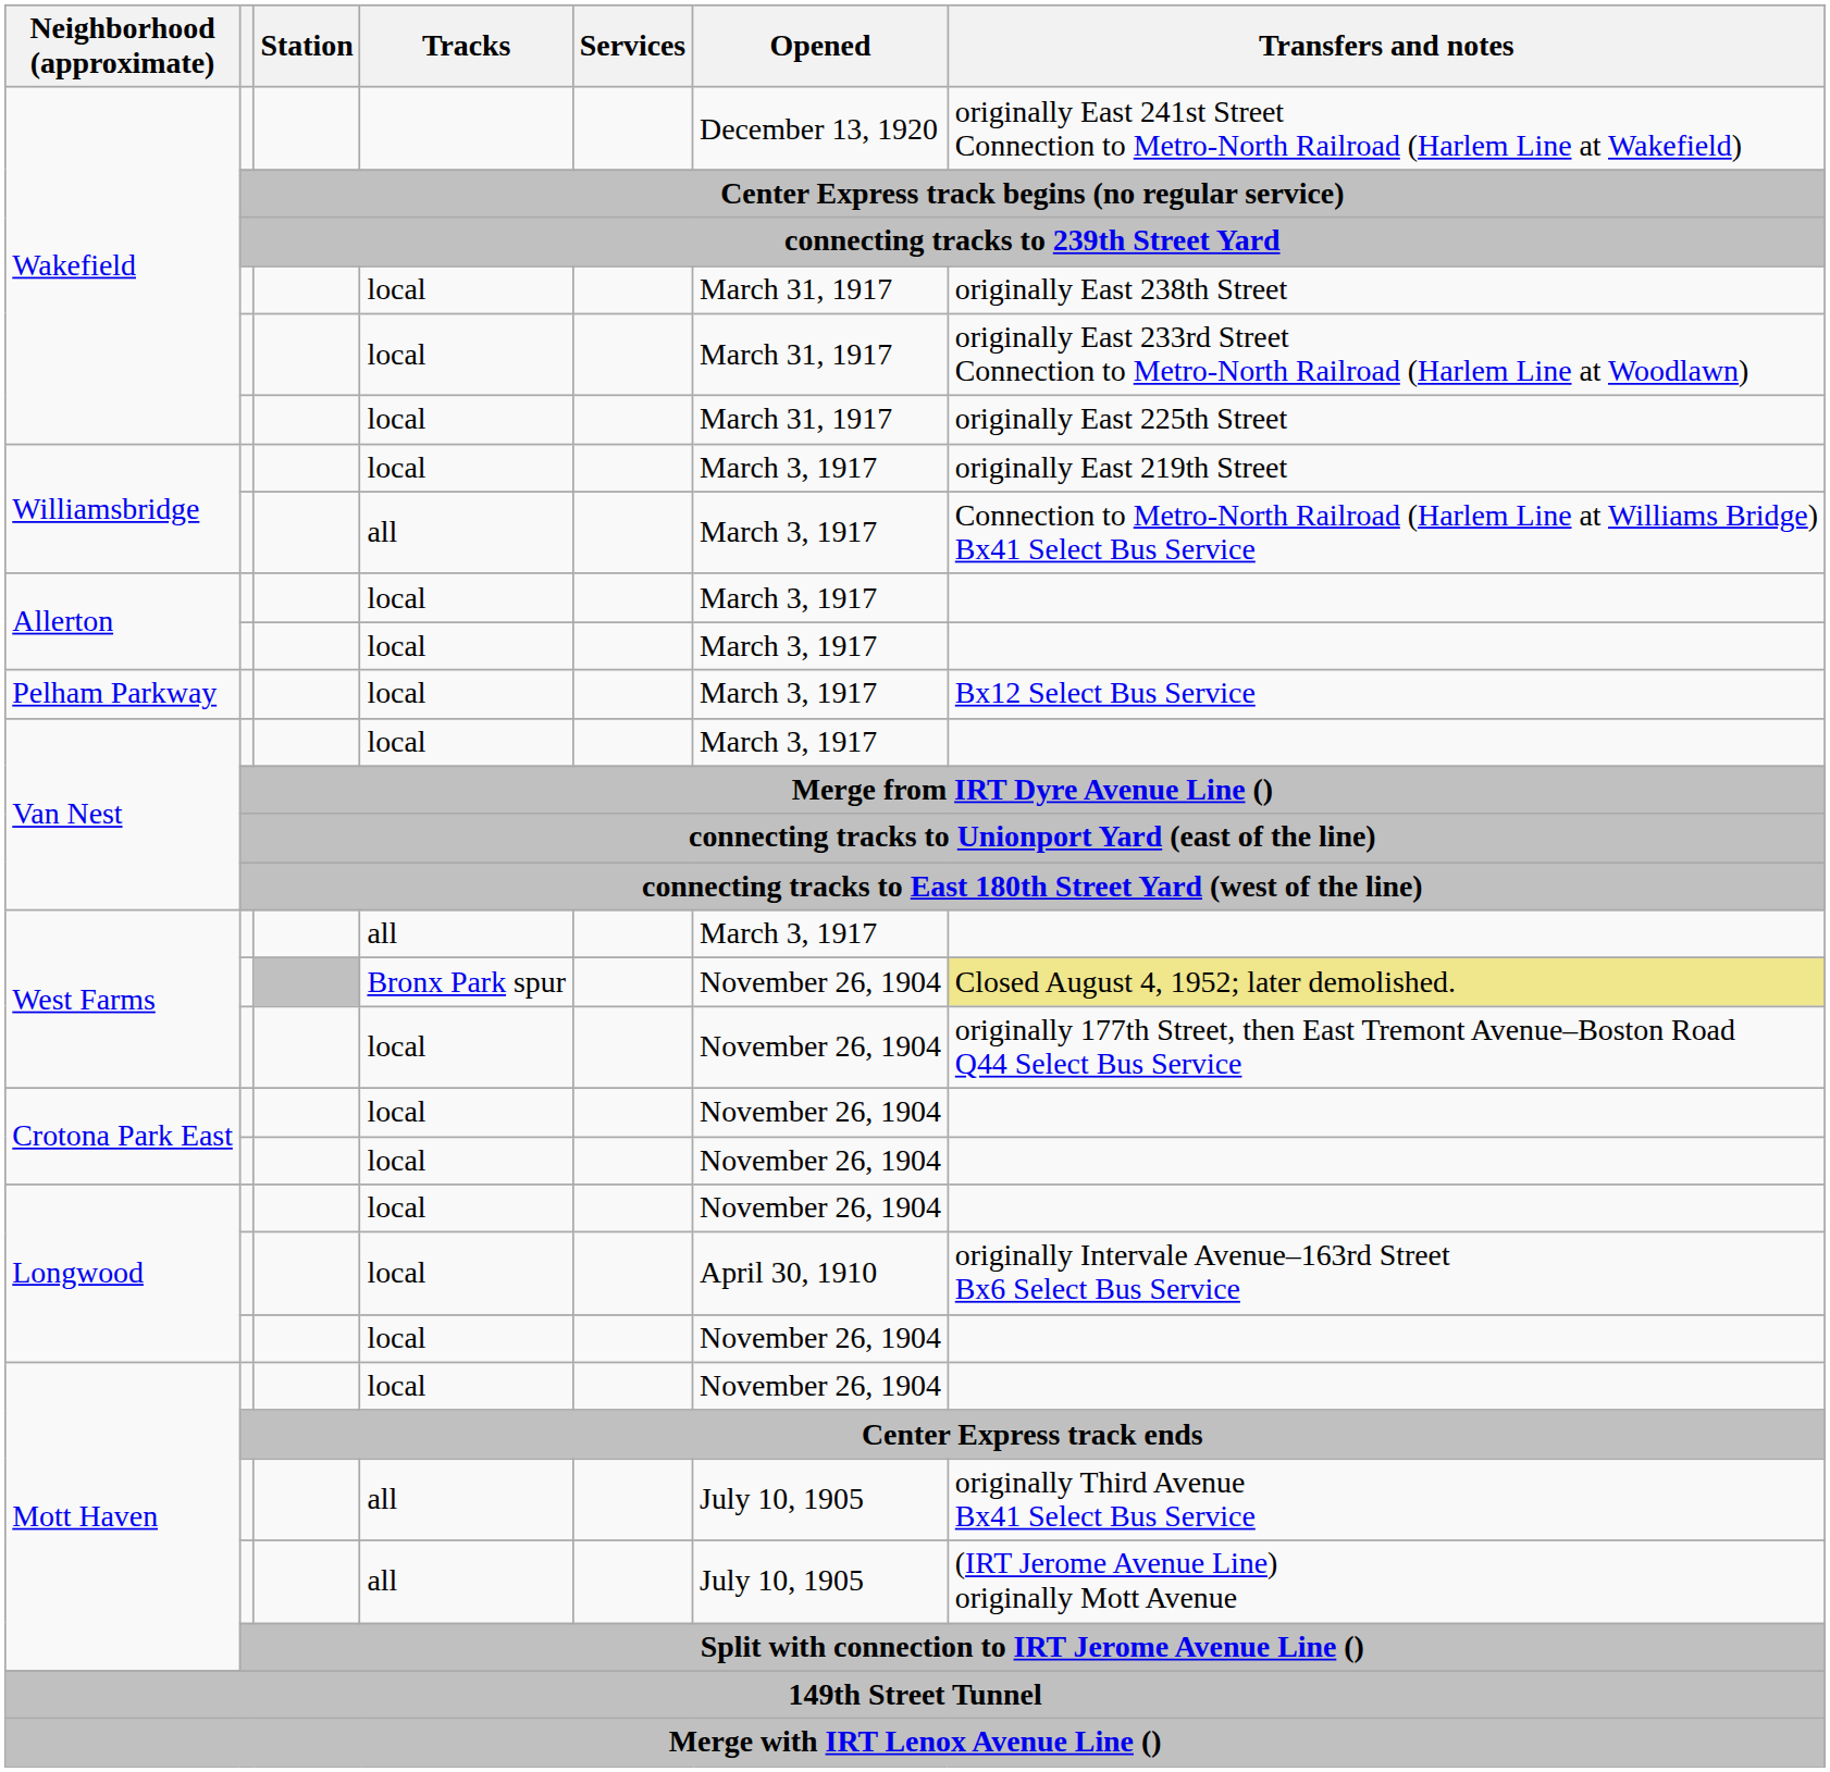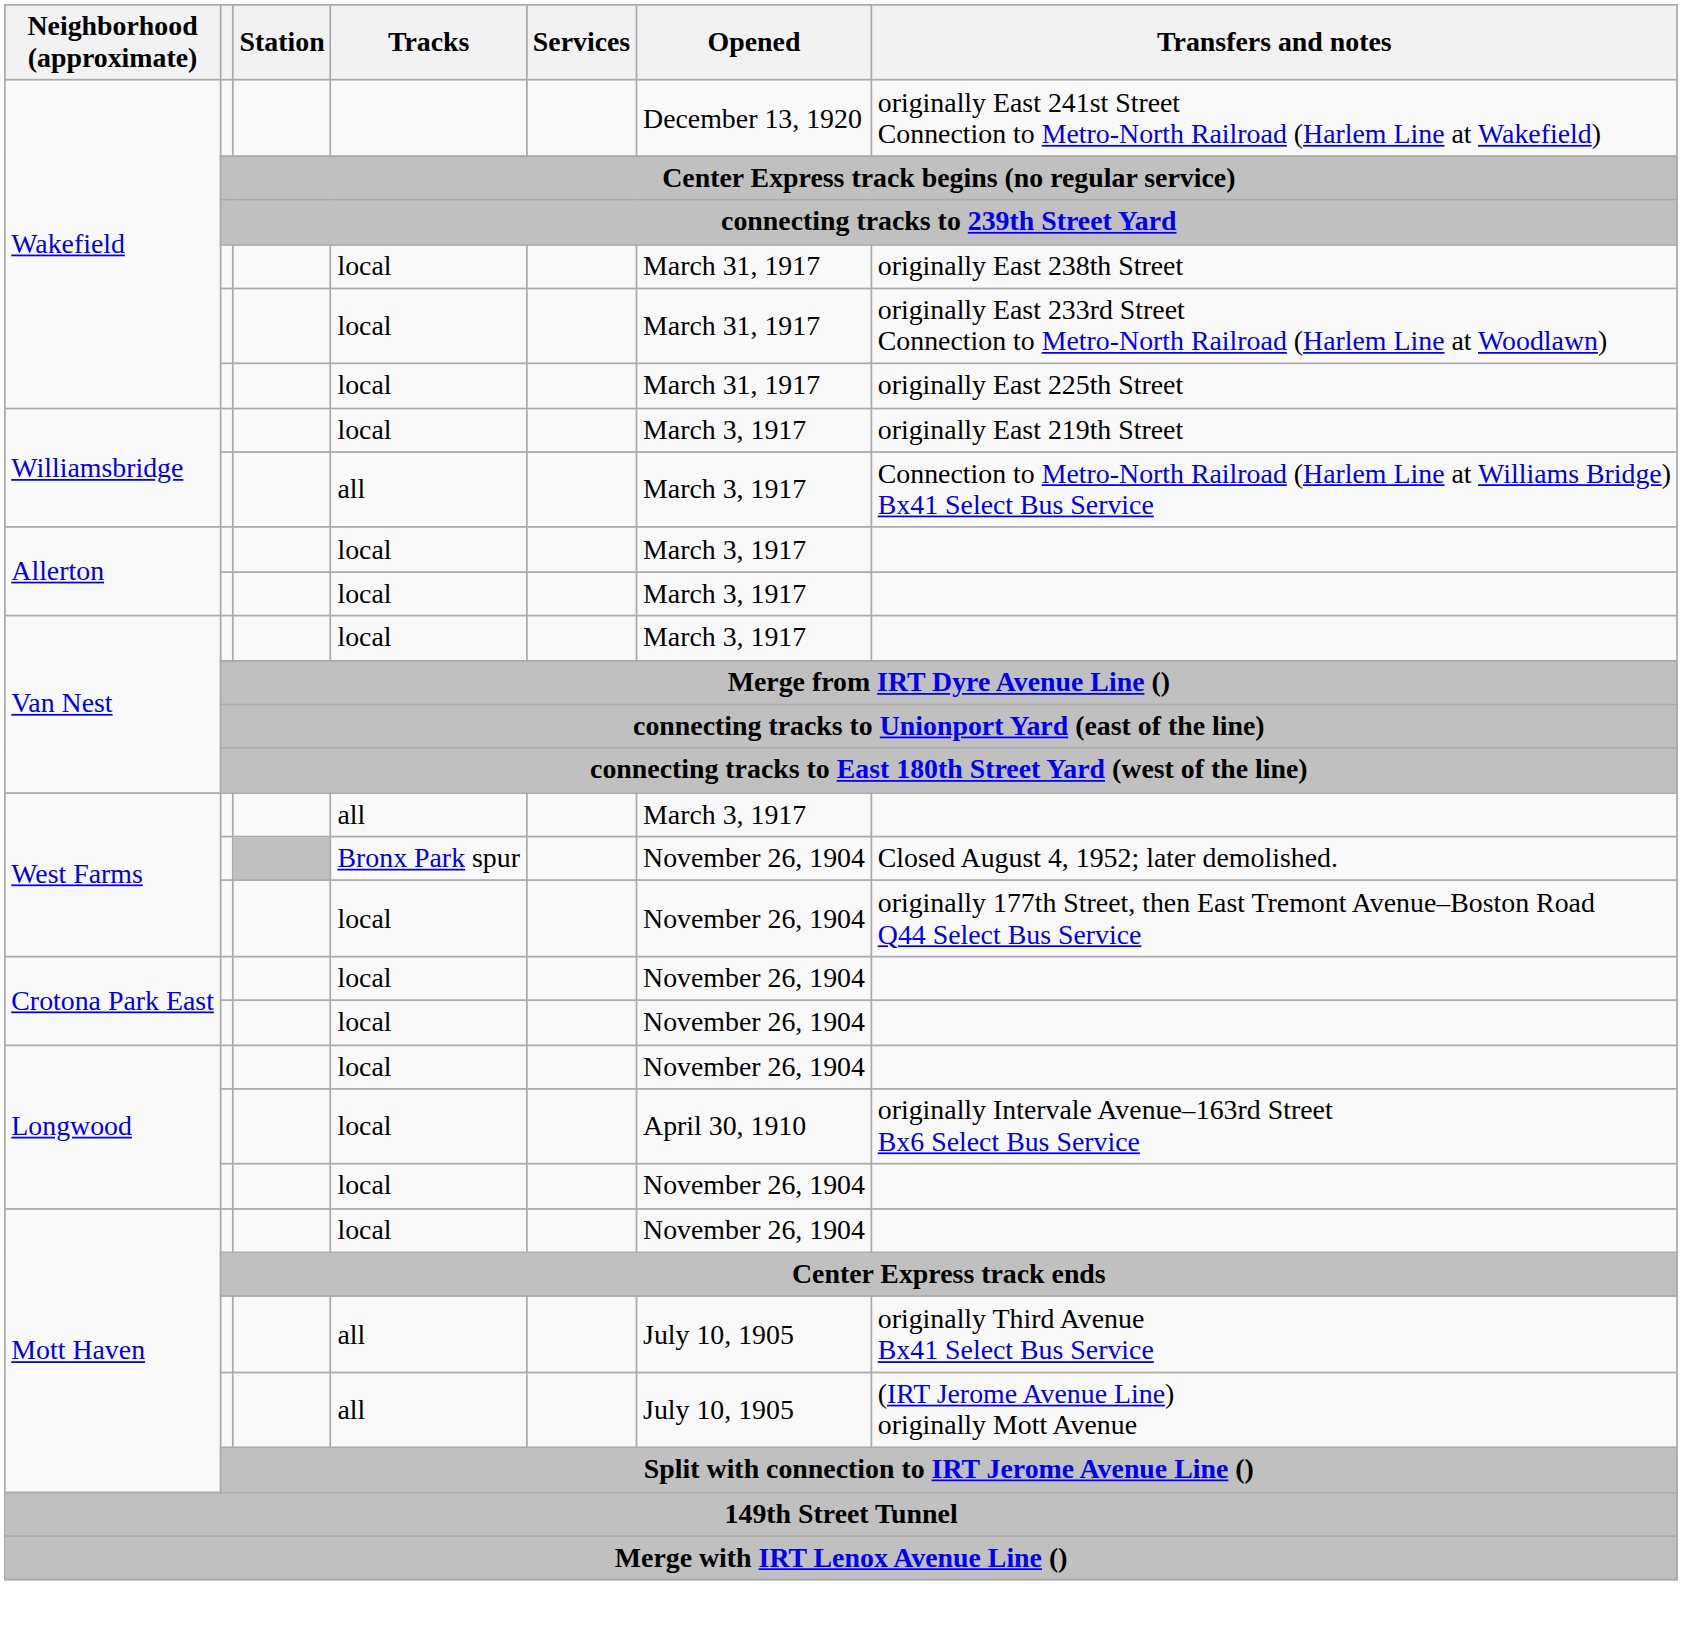- row: Pelham Parkway | local | March 3, 1917 | Bx12 Select Bus Service
West Farms / Bronx Park spur | Transfers and notes: khaki background -> no background
